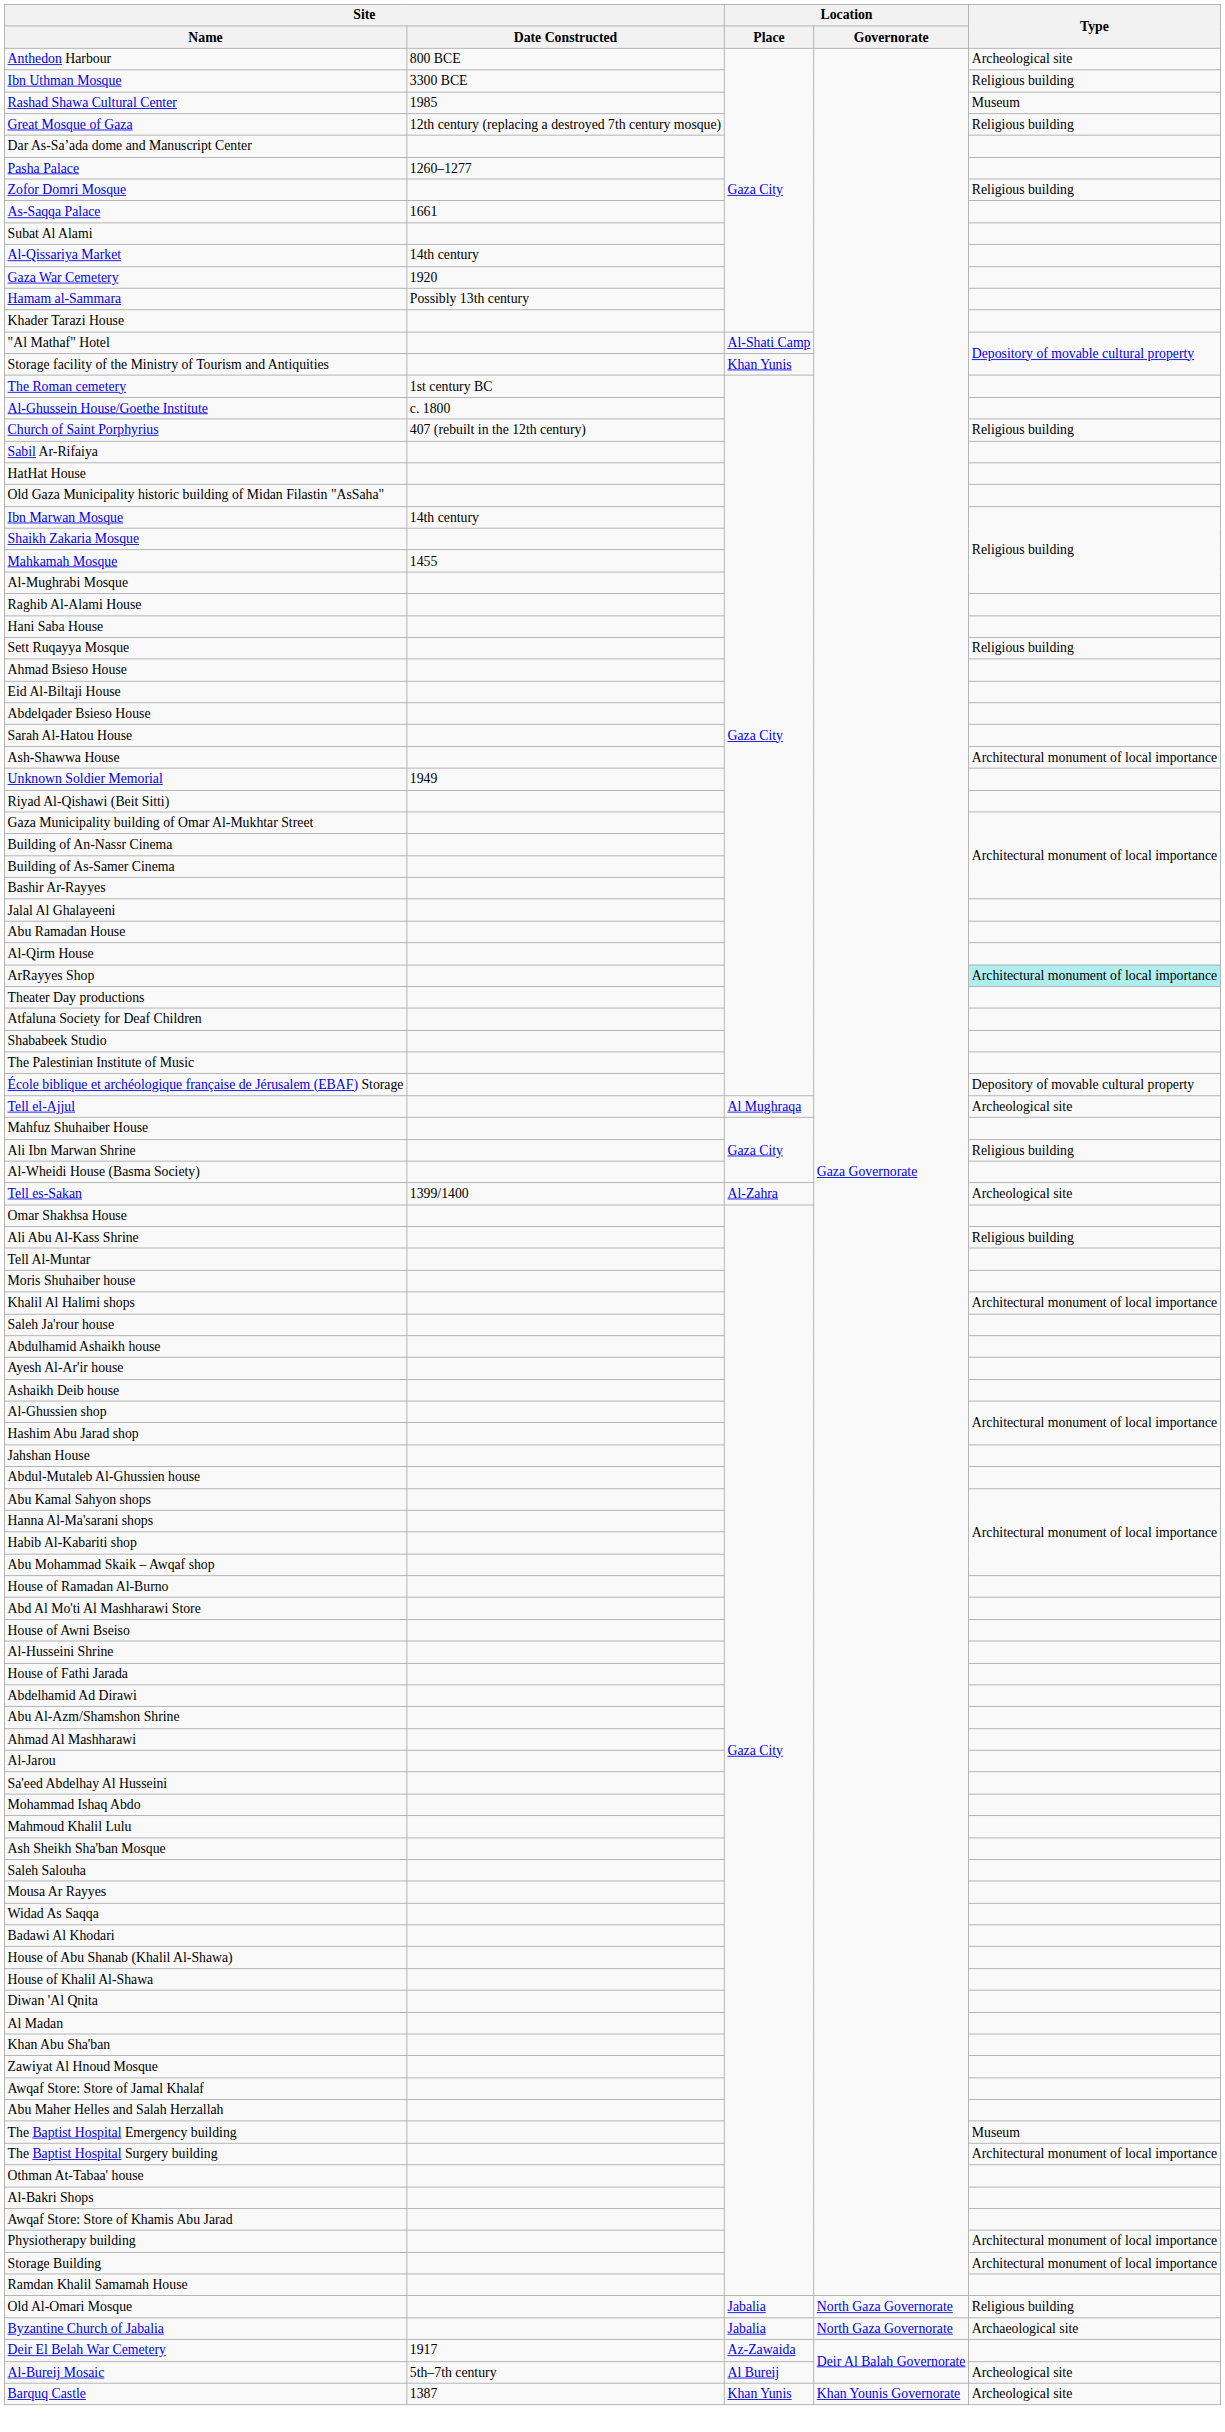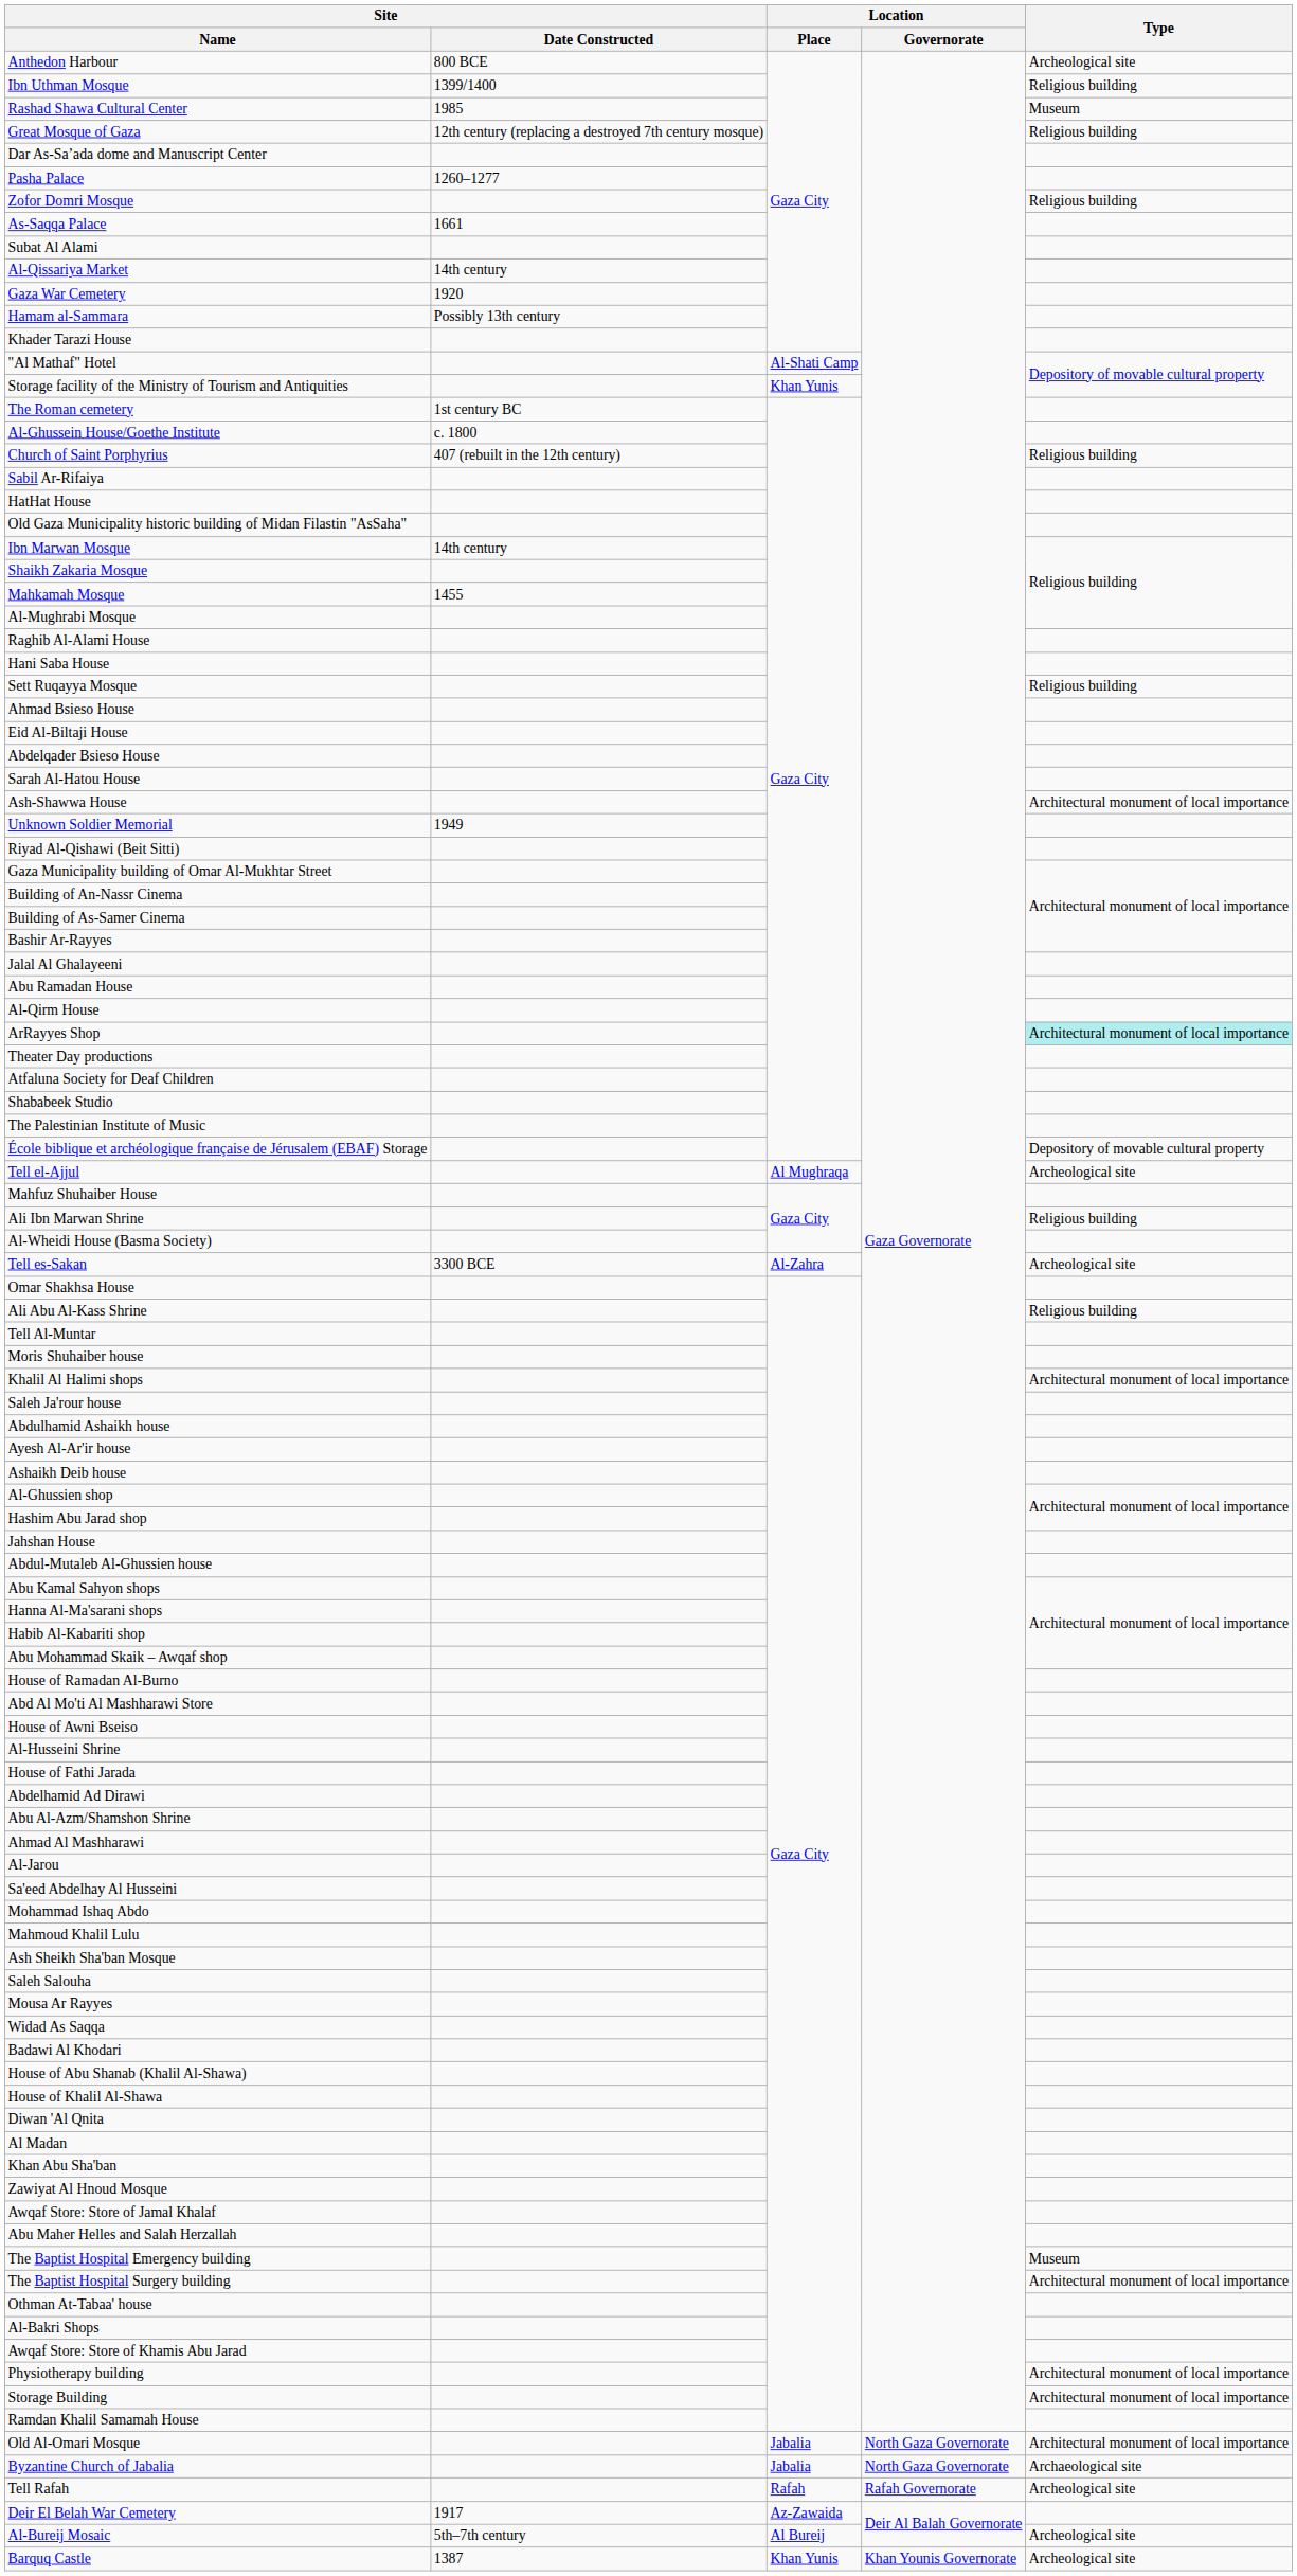Ibn Uthman Mosque | Site / Date Constructed: 3300 BCE -> 1399/1400
Tell es-Sakan | Site / Date Constructed: 1399/1400 -> 3300 BCE
Old Al-Omari Mosque | Type: Religious building -> Architectural monument of local importance
+ row: Tell Rafah | Rafah | Rafah Governorate | Archeological site
